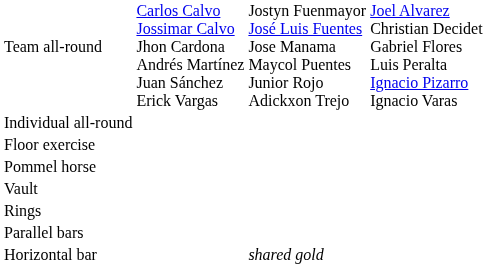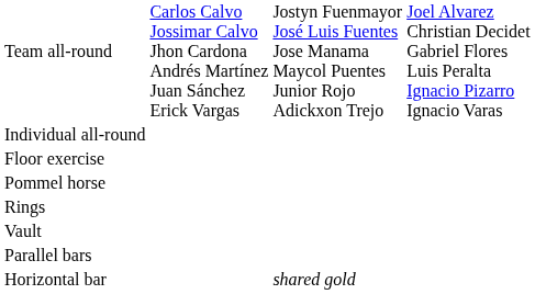rows swapped: Rings <-> Vault
